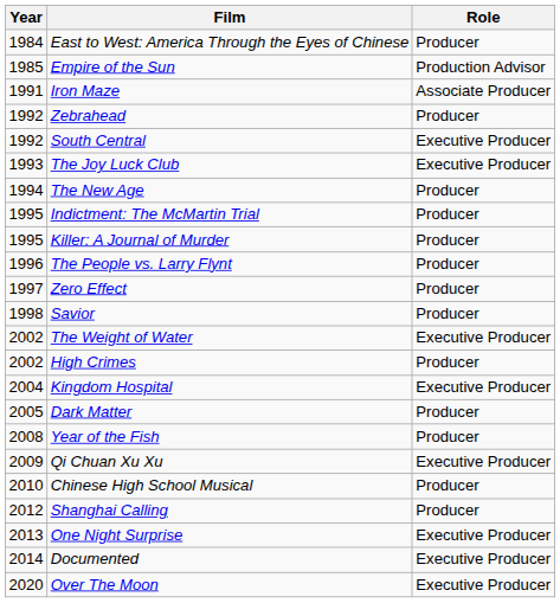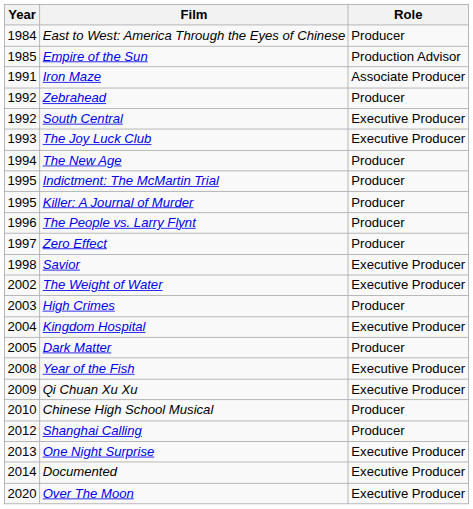Savior | Role: Producer -> Executive Producer
High Crimes | Year: 2002 -> 2003
Year of the Fish | Role: Producer -> Executive Producer
